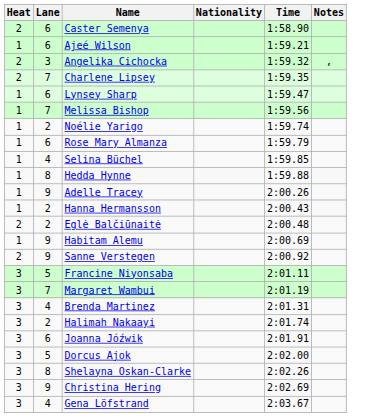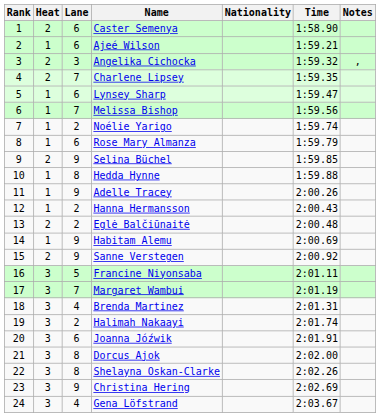+ column: Rank | 1 | 2 | 3 | 4 | 5 | 6 | 7 | 8 | 9 | 10 | 11 | 12 | 13 | 14 | 15 | 16 | 17 | 18 | 19 | 20 | 21 | 22 | 23 | 24
Selina Büchel | Heat: 1 -> 2
Selina Büchel | Lane: 4 -> 9
Dorcus Ajok | Lane: 5 -> 8
